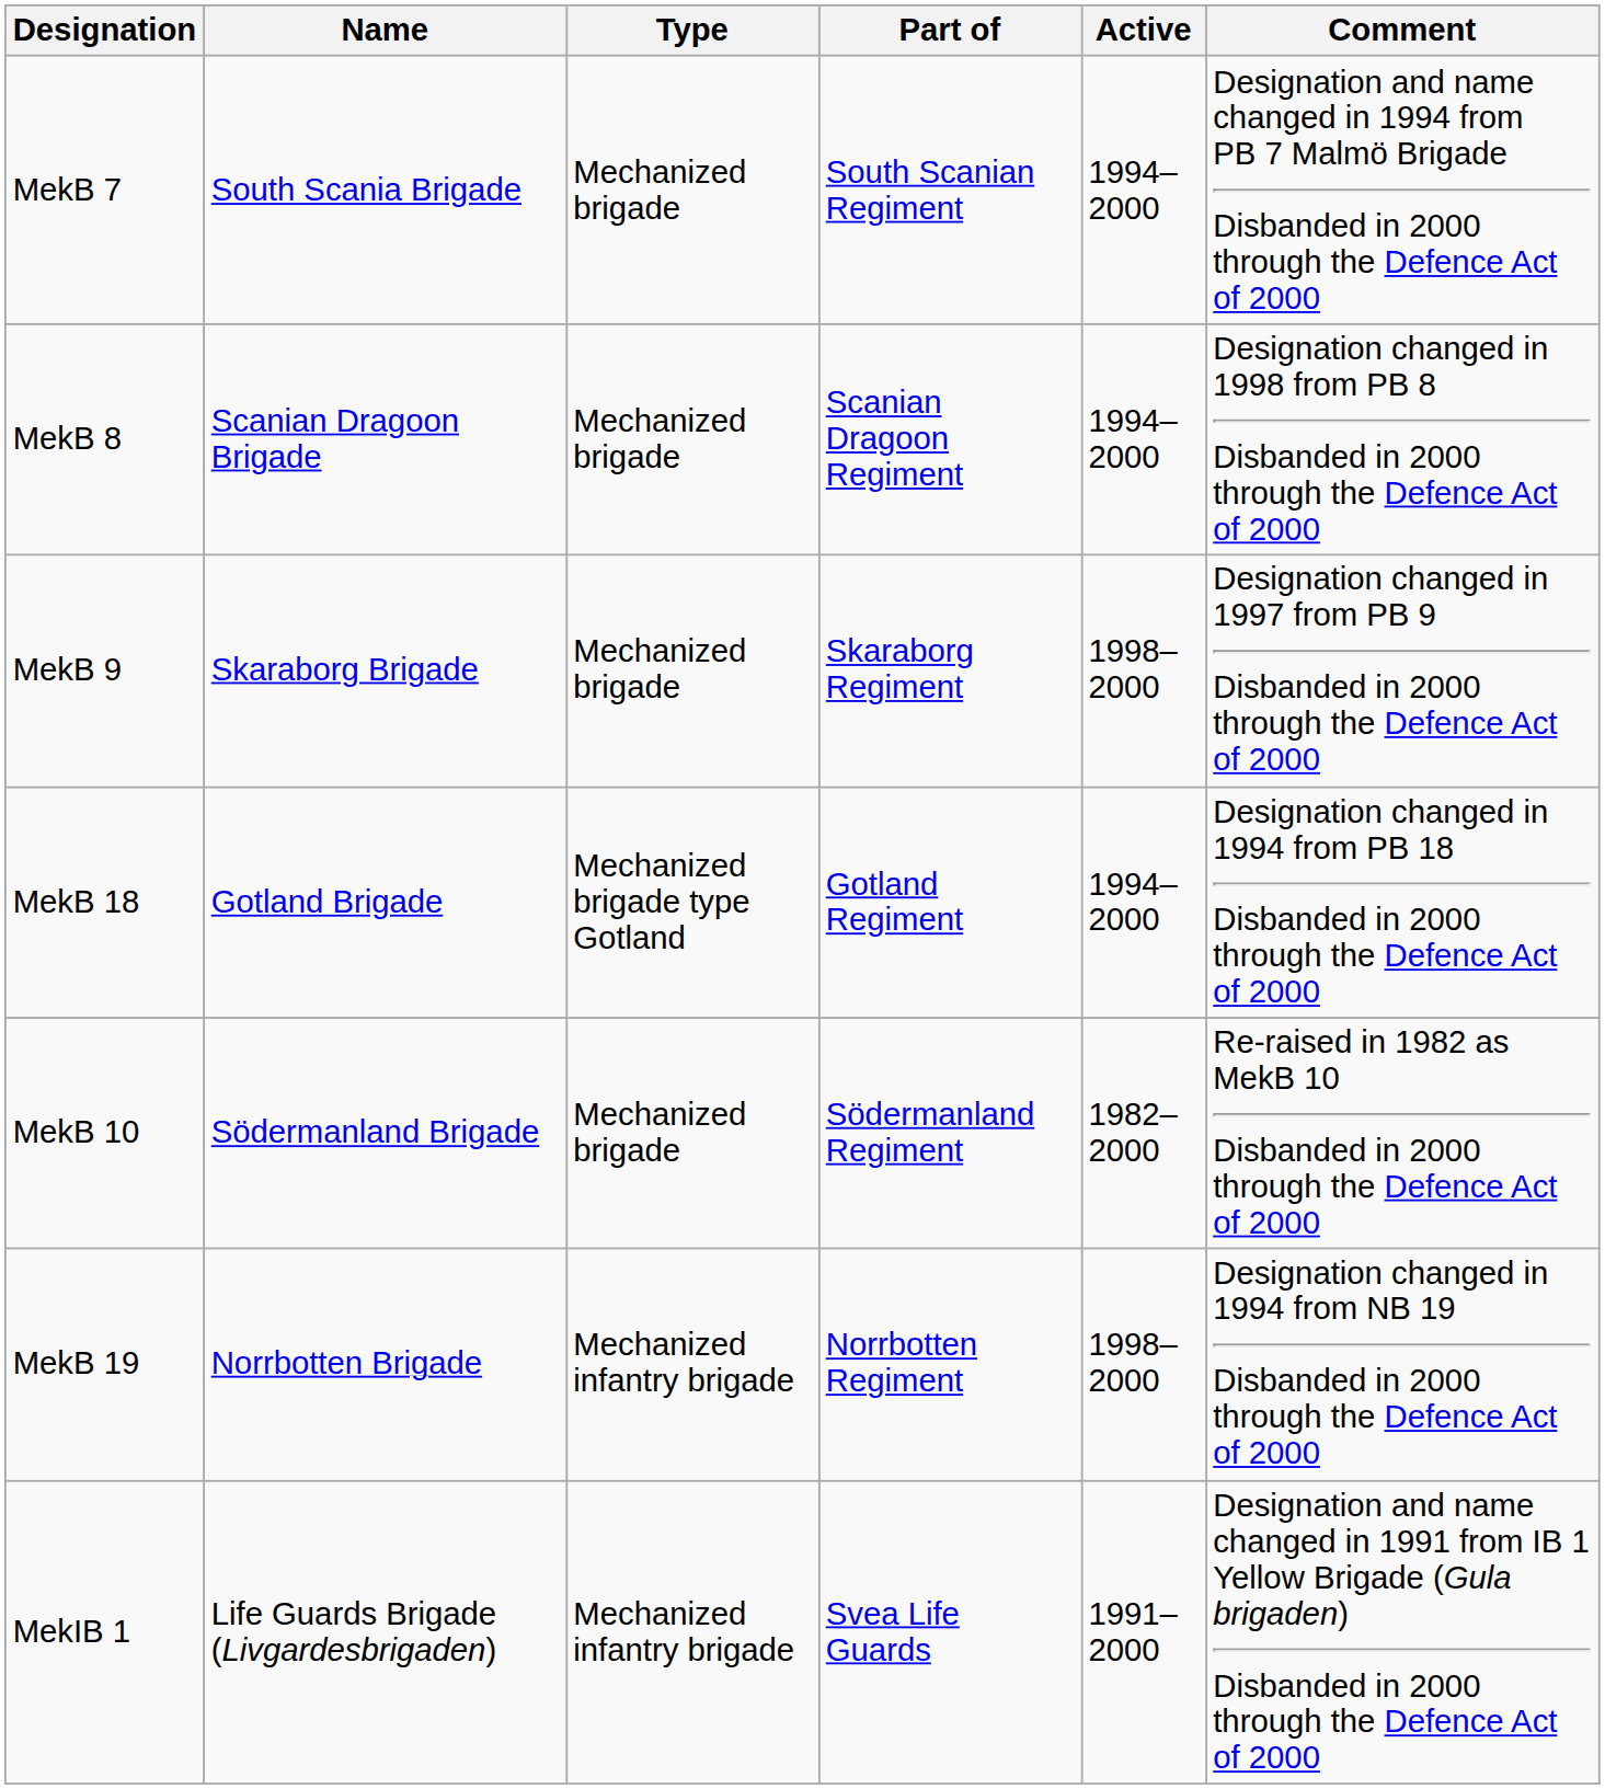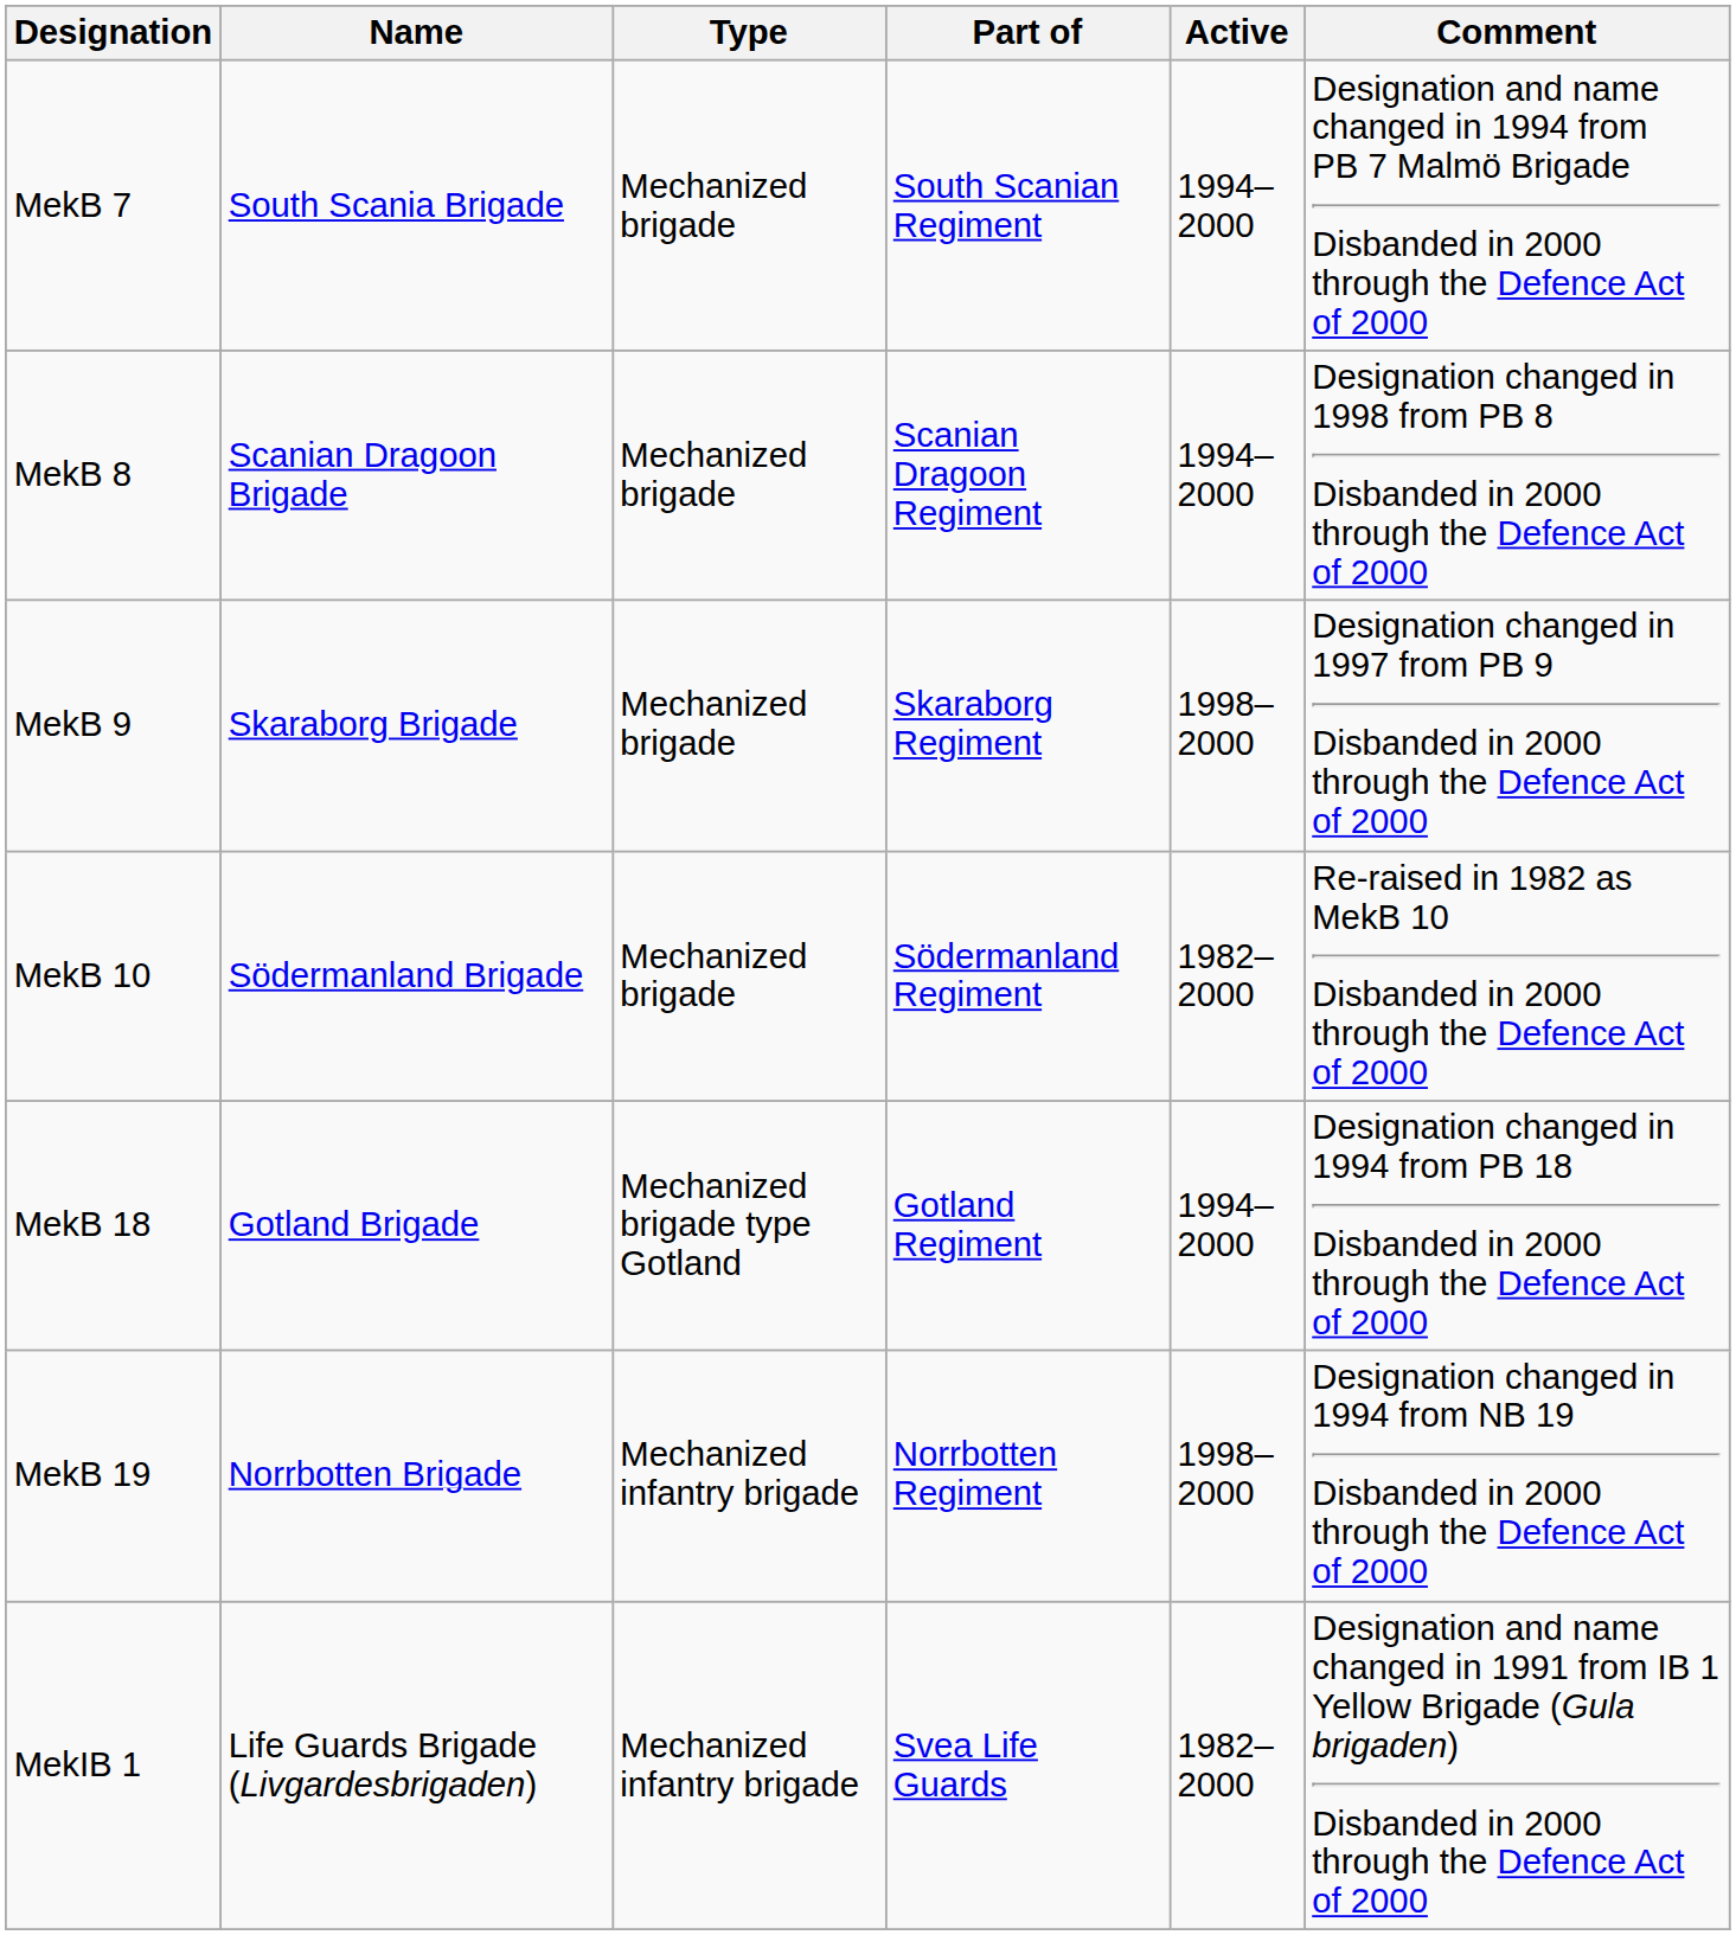rows swapped: MekB 10 <-> MekB 18
MekIB 1 | Active: 1991–2000 -> 1982–2000
